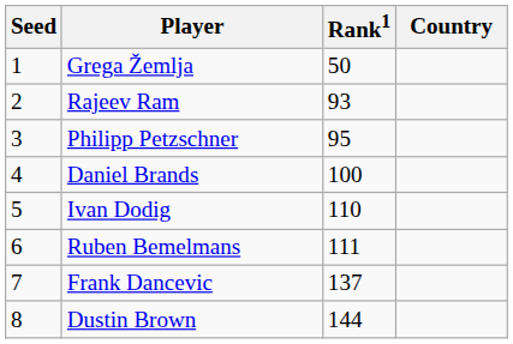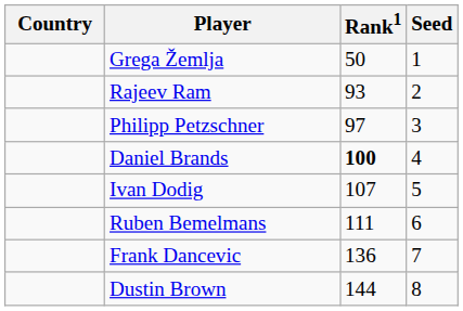columns swapped: Country <-> Seed
Philipp Petzschner | Rank1: 95 -> 97
Daniel Brands | Rank1: normal -> bold
Ivan Dodig | Rank1: 110 -> 107
Frank Dancevic | Rank1: 137 -> 136
